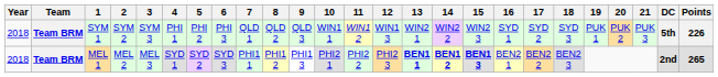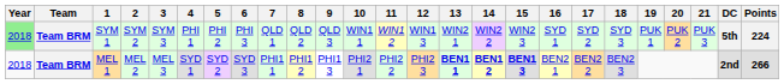SYM 1 | Year: no background -> lightgreen background
SYM 1 | Points: 226 -> 224
MEL 1 | Points: 265 -> 266
